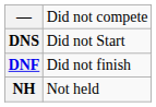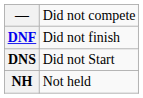rows swapped: DNS <-> DNF
